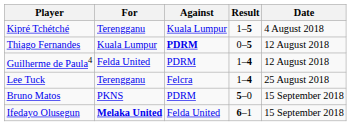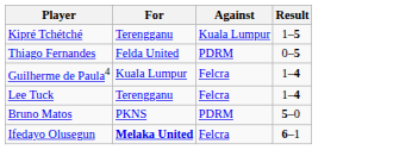- column: Date | 4 August 2018 | 12 August 2018 | 12 August 2018 | 25 August 2018 | 15 September 2018 | 15 September 2018
Thiago Fernandes | For: Kuala Lumpur -> Felda United
Thiago Fernandes | Against: bold -> normal
Guilherme de Paula4 | For: Felda United -> Kuala Lumpur
Guilherme de Paula4 | Against: PDRM -> Felcra
Ifedayo Olusegun | Against: Felda United -> Felcra
